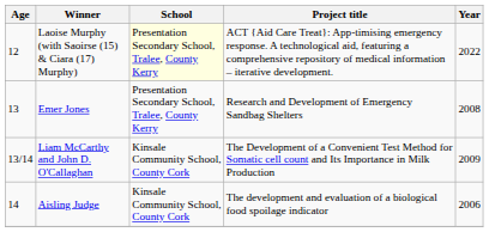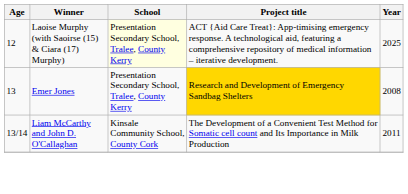Laoise Murphy (with Saoirse (15) & Ciara (17) Murphy) | Year: 2022 -> 2025
Emer Jones | Project title: no background -> gold background
Liam McCarthy and John D. O'Callaghan | Year: 2009 -> 2011
- row: 14 | Aisling Judge | Kinsale Community School, County Cork | The development and evaluation of a biological food spoilage indicator | 2006
